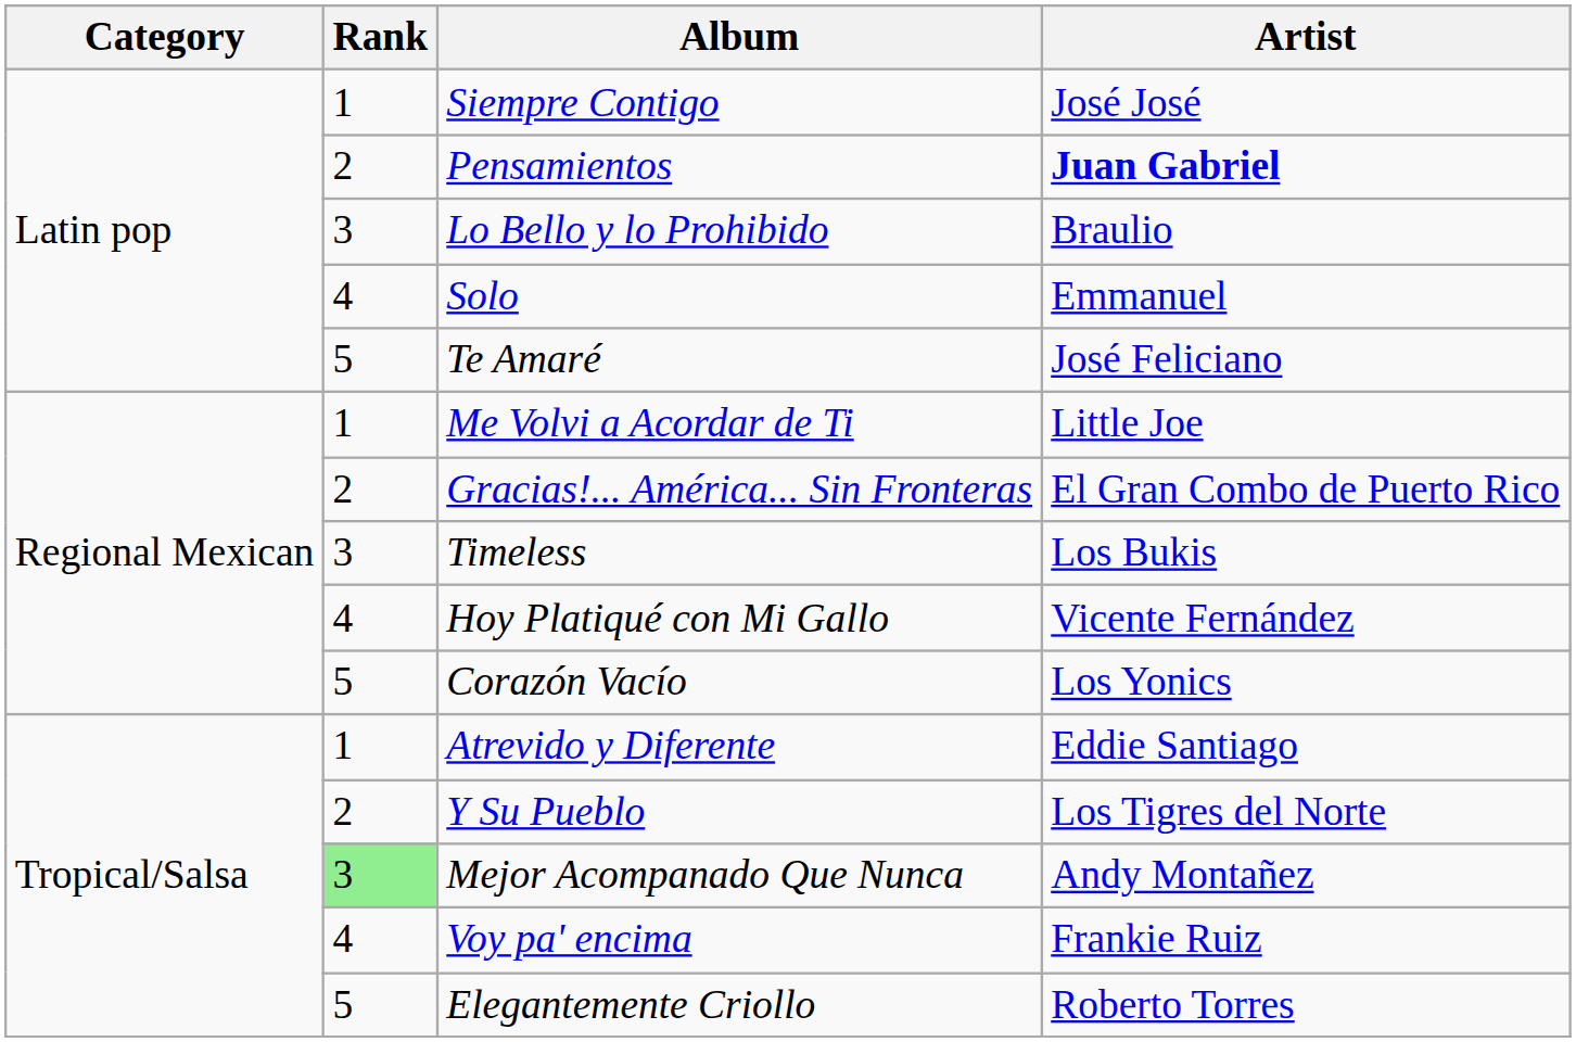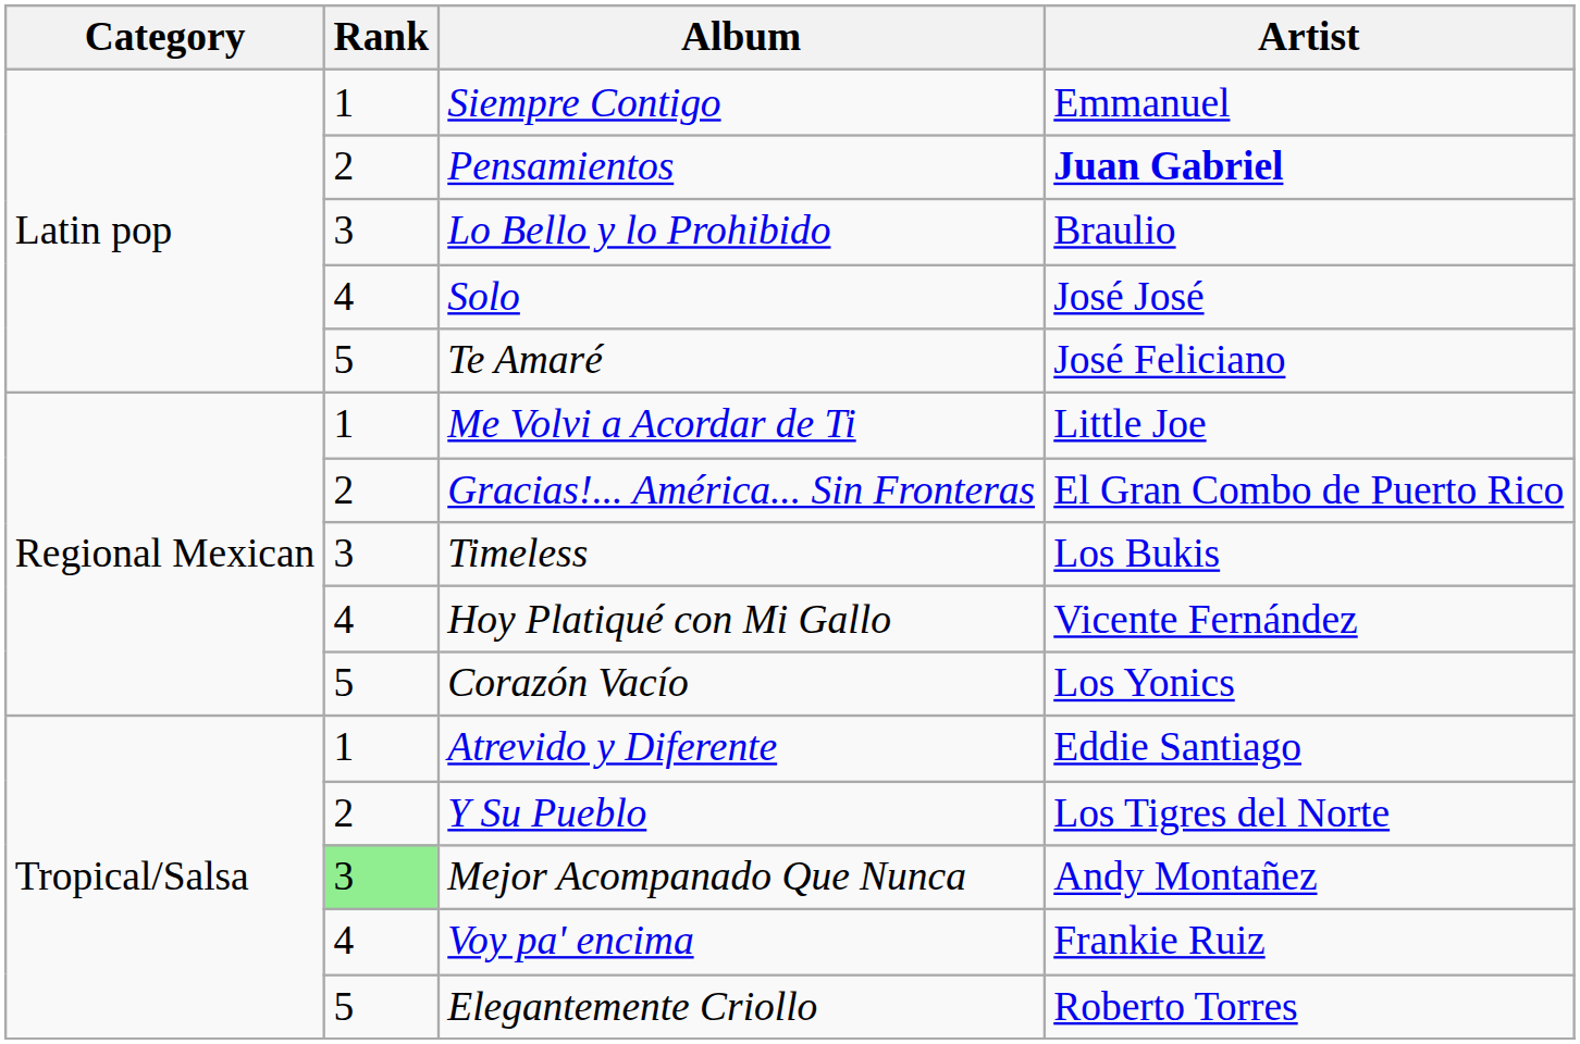Siempre Contigo | Artist: José José -> Emmanuel
Solo | Artist: Emmanuel -> José José
